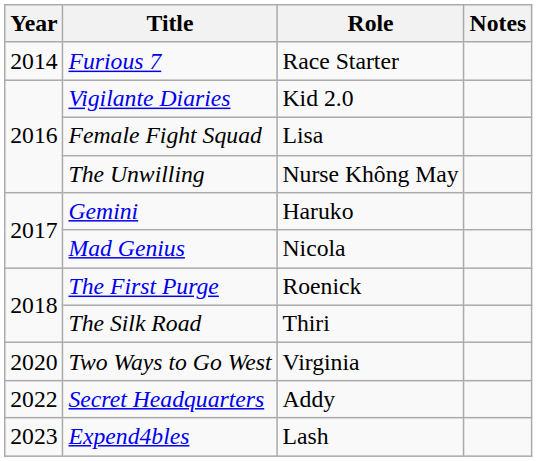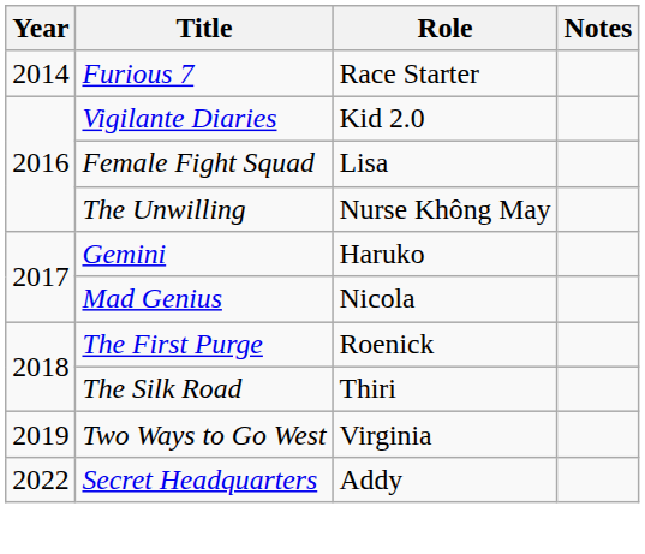Two Ways to Go West | Year: 2020 -> 2019
- row: 2023 | Expend4bles | Lash
